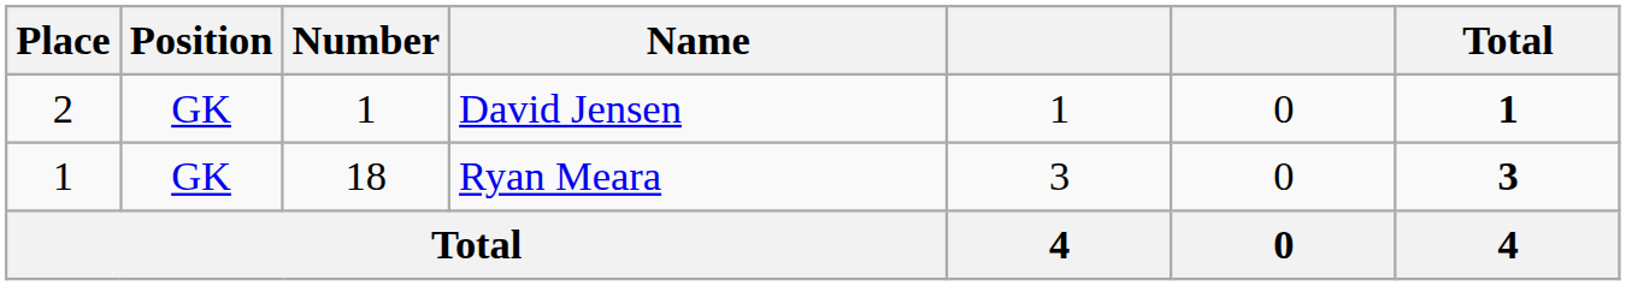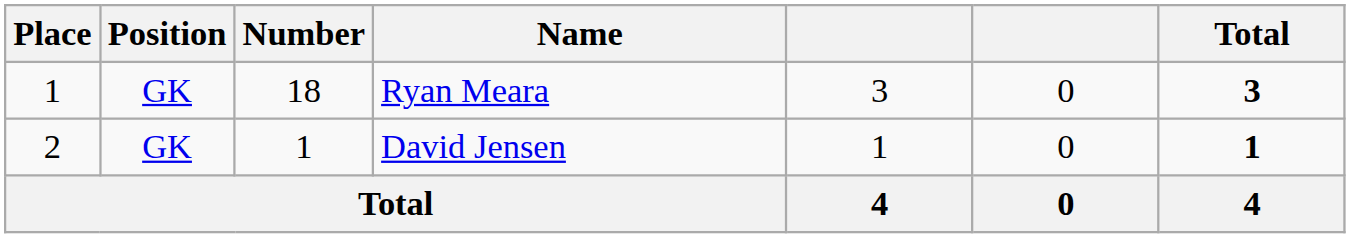rows swapped: Ryan Meara <-> David Jensen
